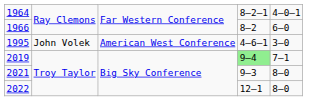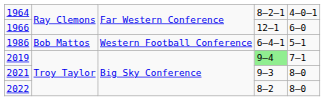1966 | column 4: 8–2 -> 12–1
+ row: 1986 | Bob Mattos | Western Football Conference | 6–4–1 | 5–1
- row: 1995 | John Volek | American West Conference | 4–6–1 | 3–0
2022 | column 4: 12–1 -> 8–2
